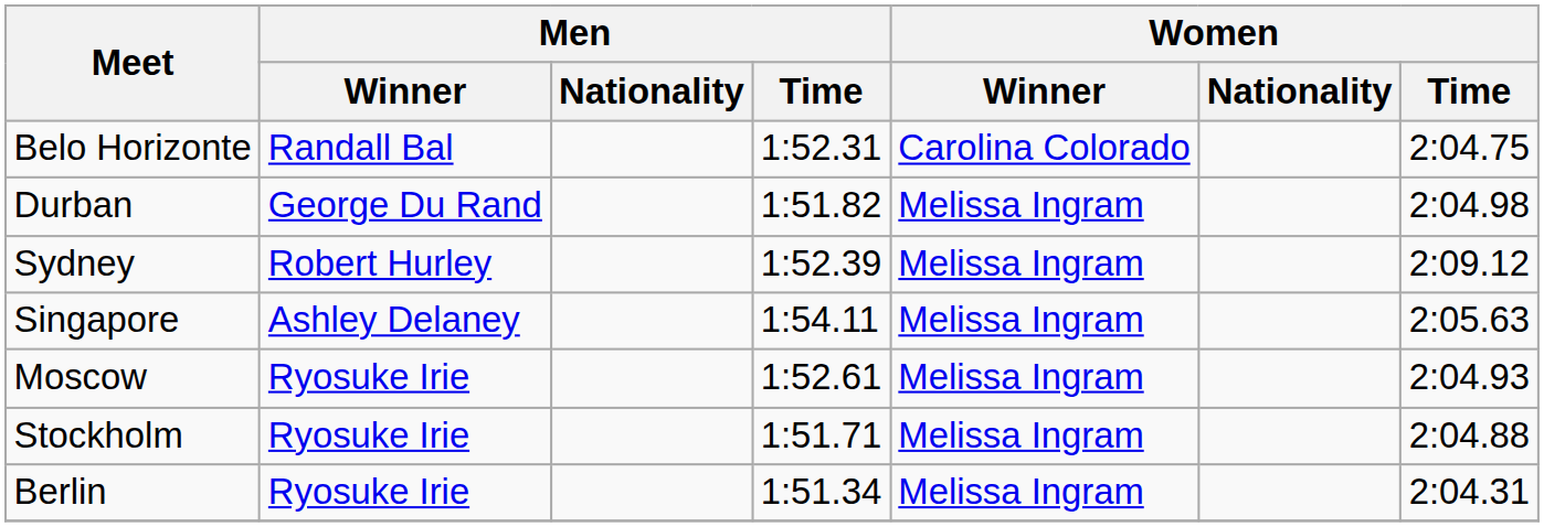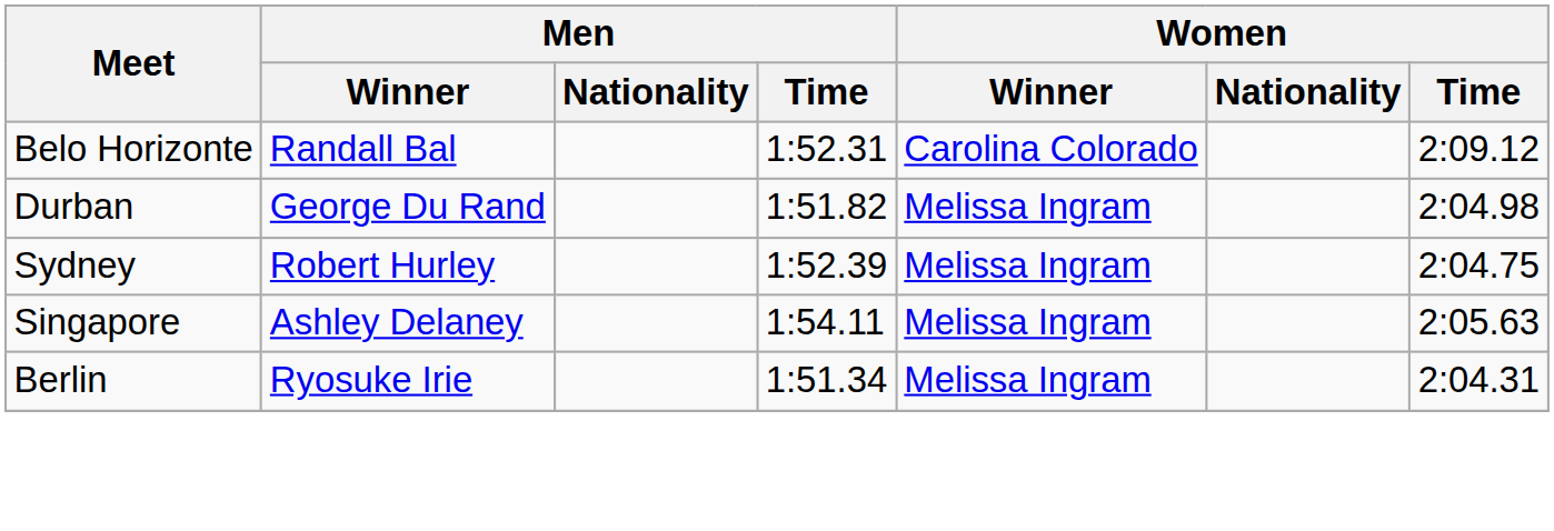Belo Horizonte | Women / Time: 2:04.75 -> 2:09.12
Sydney | Women / Time: 2:09.12 -> 2:04.75
- row: Moscow | Ryosuke Irie | 1:52.61 | Melissa Ingram | 2:04.93
- row: Stockholm | Ryosuke Irie | 1:51.71 | Melissa Ingram | 2:04.88
